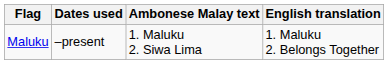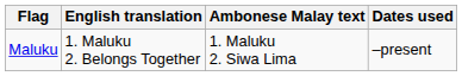columns swapped: Dates used <-> English translation
